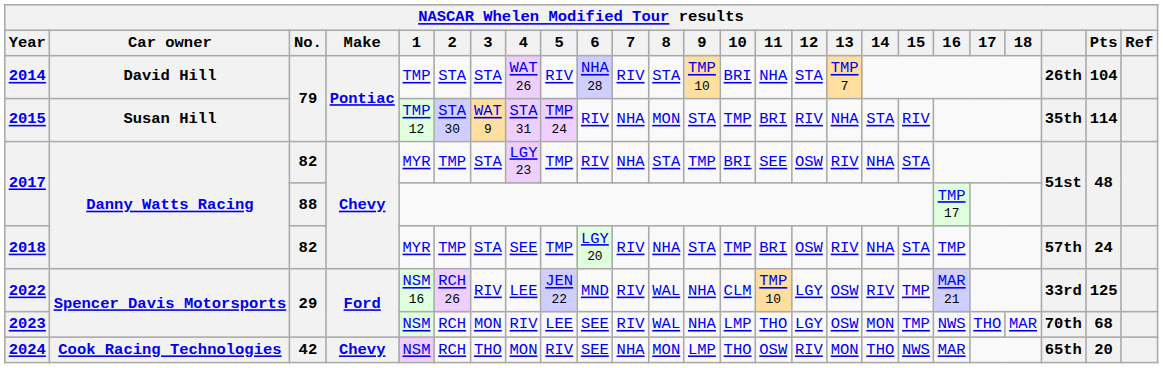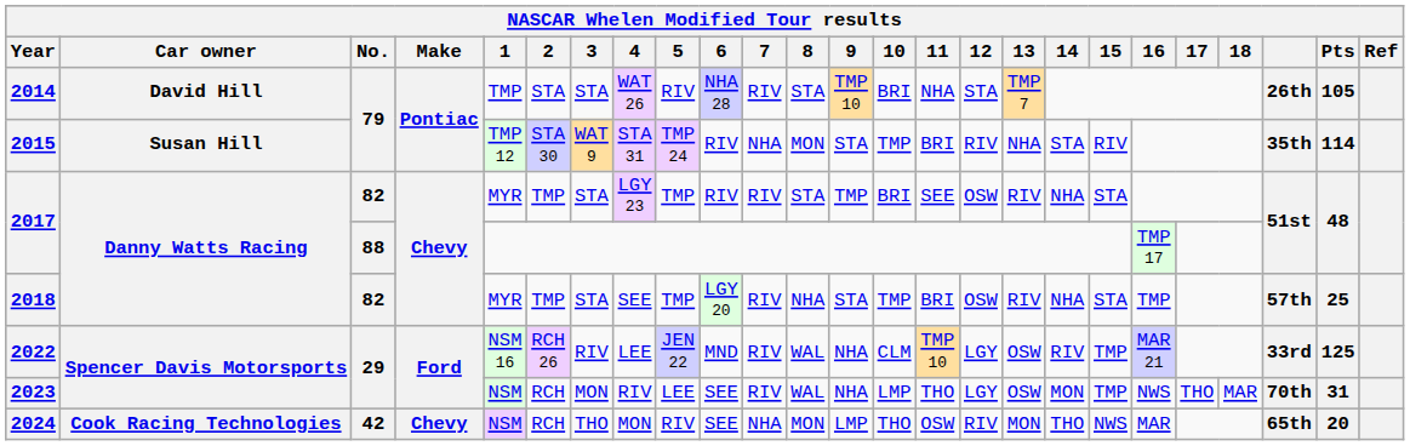2014 | Pts: 104 -> 105
2017 / 82 | 7: NHA -> RIV
2018 | Pts: 24 -> 25
2023 | Pts: 68 -> 31
